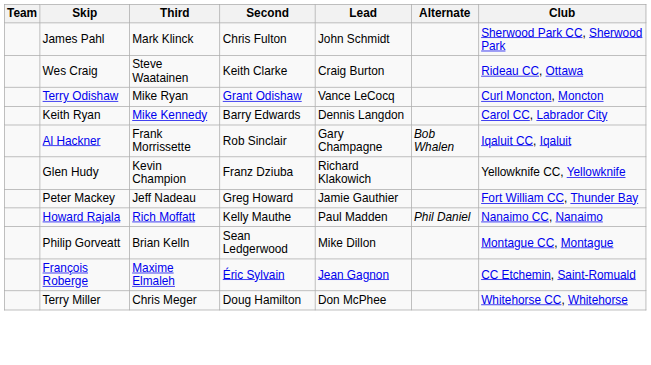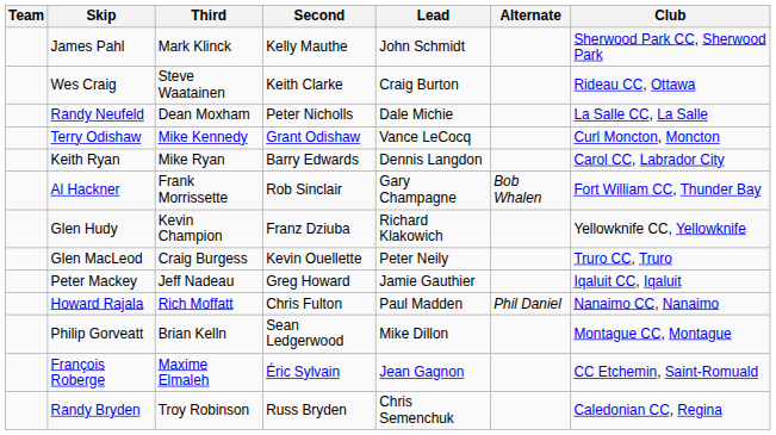James Pahl | Second: Chris Fulton -> Kelly Mauthe
+ row: Randy Neufeld | Dean Moxham | Peter Nicholls | Dale Michie | La Salle CC, La Salle
Terry Odishaw | Third: Mike Ryan -> Mike Kennedy
Keith Ryan | Third: Mike Kennedy -> Mike Ryan
Al Hackner | Club: Iqaluit CC, Iqaluit -> Fort William CC, Thunder Bay
+ row: Glen MacLeod | Craig Burgess | Kevin Ouellette | Peter Neily | Truro CC, Truro
Peter Mackey | Club: Fort William CC, Thunder Bay -> Iqaluit CC, Iqaluit
Howard Rajala | Second: Kelly Mauthe -> Chris Fulton
+ row: Randy Bryden | Troy Robinson | Russ Bryden | Chris Semenchuk | Caledonian CC, Regina
- row: Terry Miller | Chris Meger | Doug Hamilton | Don McPhee | Whitehorse CC, Whitehorse
